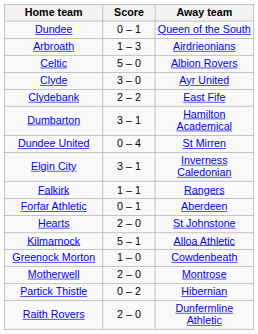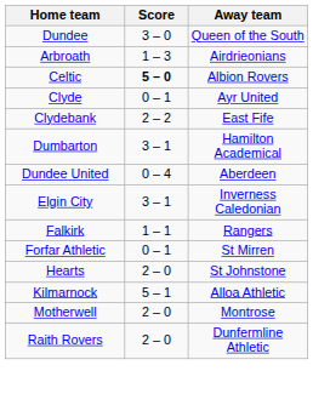Dundee | Score: 0 – 1 -> 3 – 0
Celtic | Score: normal -> bold
Clyde | Score: 3 – 0 -> 0 – 1
Dundee United | Away team: St Mirren -> Aberdeen
Forfar Athletic | Away team: Aberdeen -> St Mirren
- row: Greenock Morton | 1 – 0 | Cowdenbeath
- row: Partick Thistle | 0 – 2 | Hibernian
